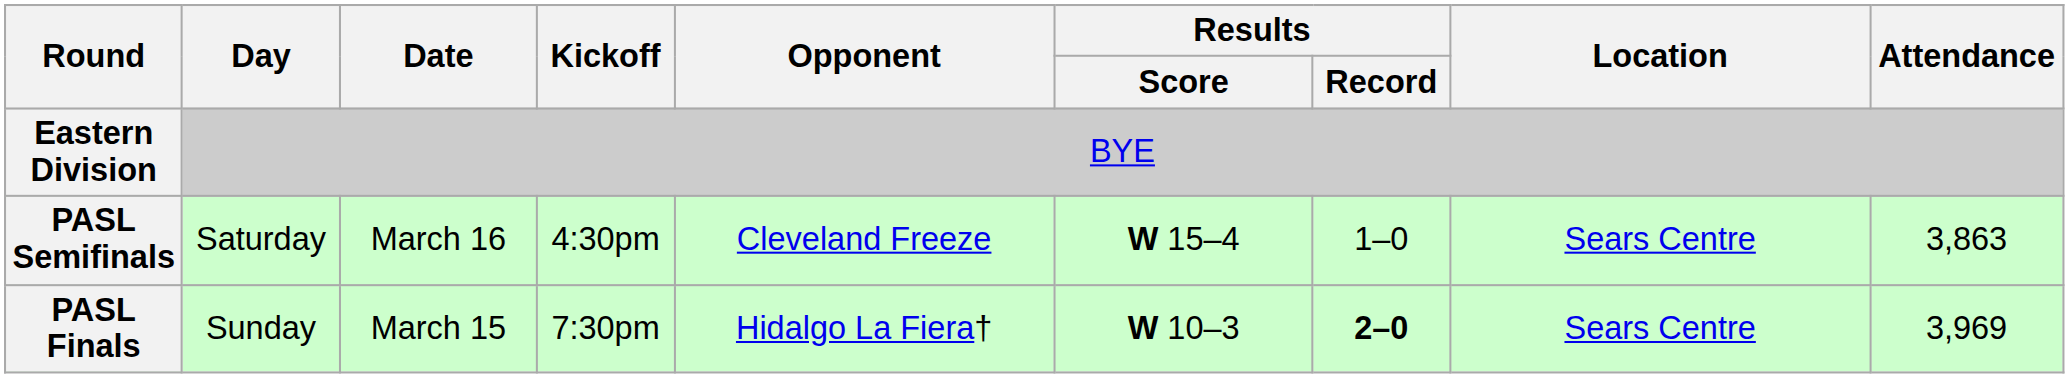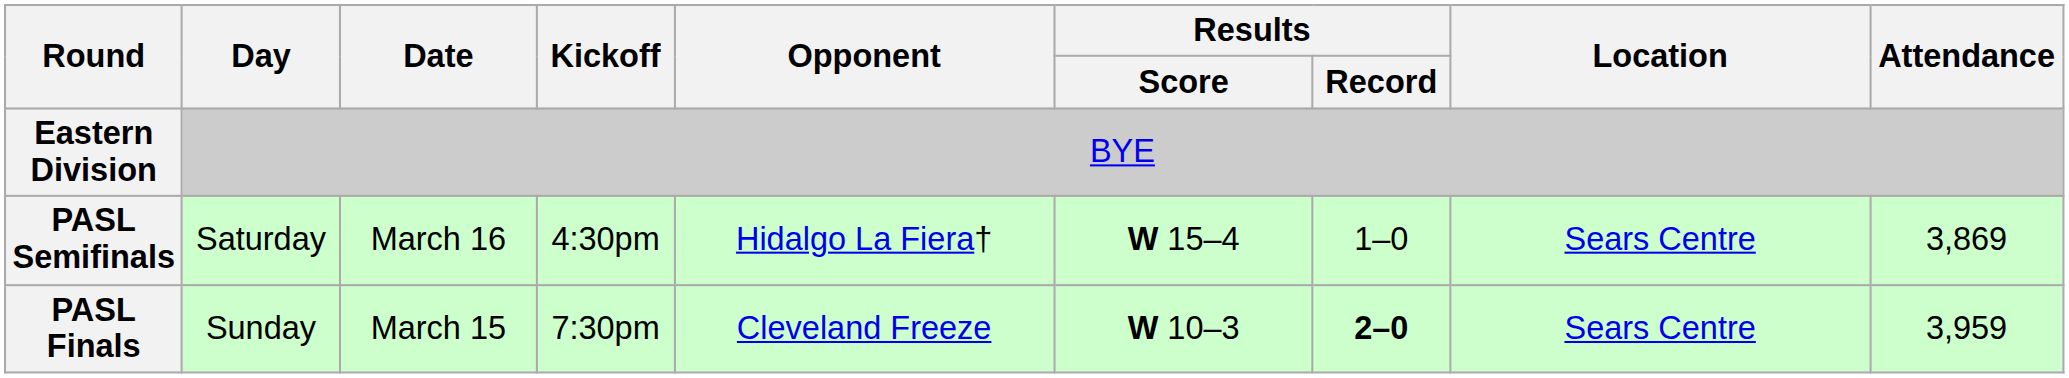PASL Semifinals | Opponent: Cleveland Freeze -> Hidalgo La Fiera†
PASL Semifinals | Attendance: 3,863 -> 3,869
PASL Finals | Opponent: Hidalgo La Fiera† -> Cleveland Freeze
PASL Finals | Attendance: 3,969 -> 3,959
